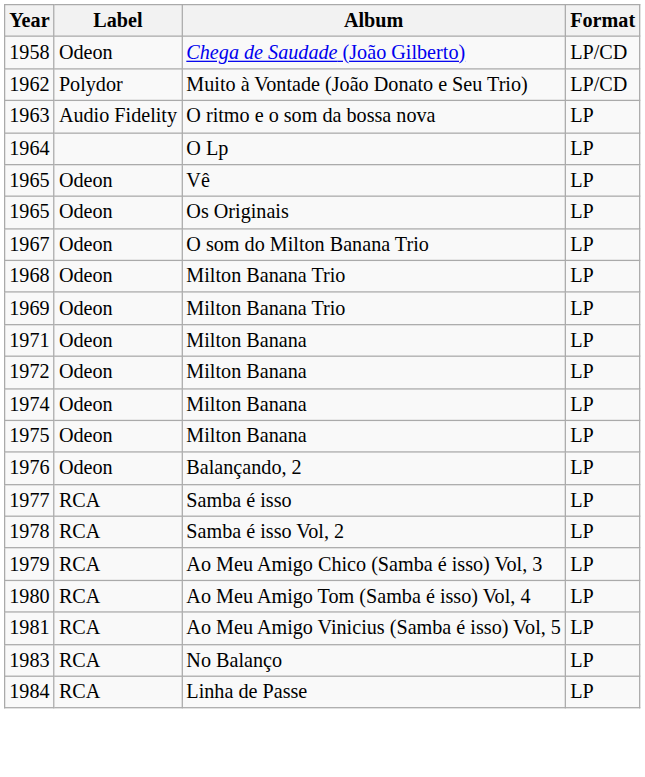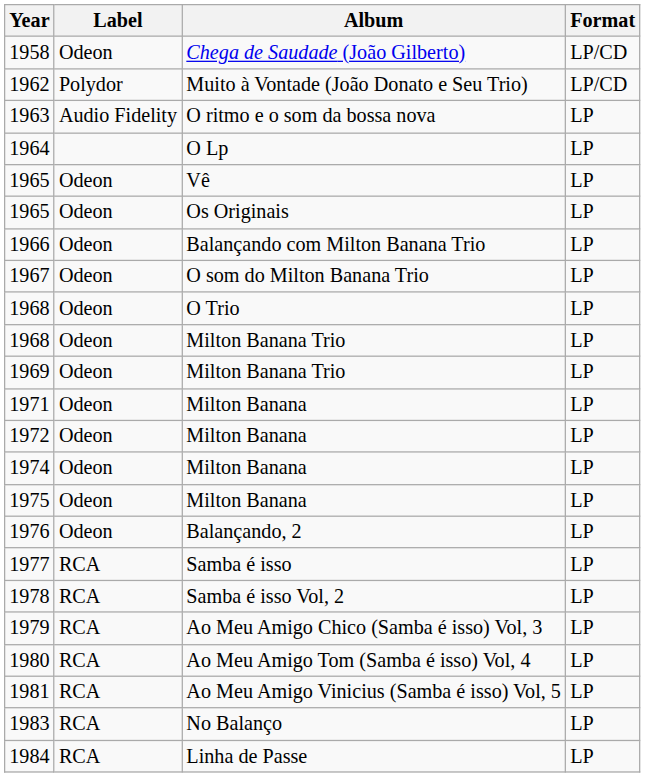+ row: 1966 | Odeon | Balançando com Milton Banana Trio | LP
+ row: 1968 | Odeon | O Trio | LP
